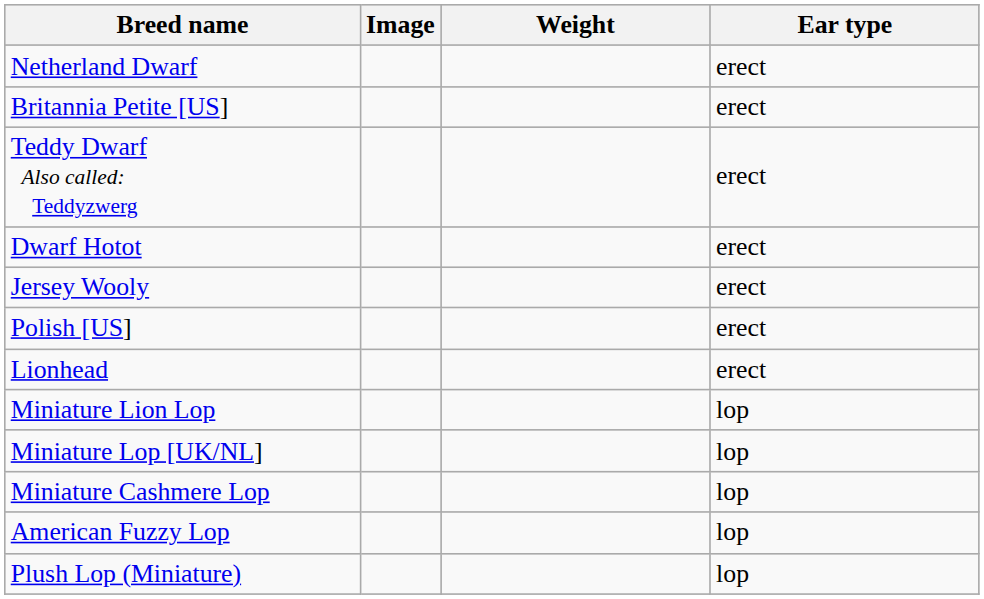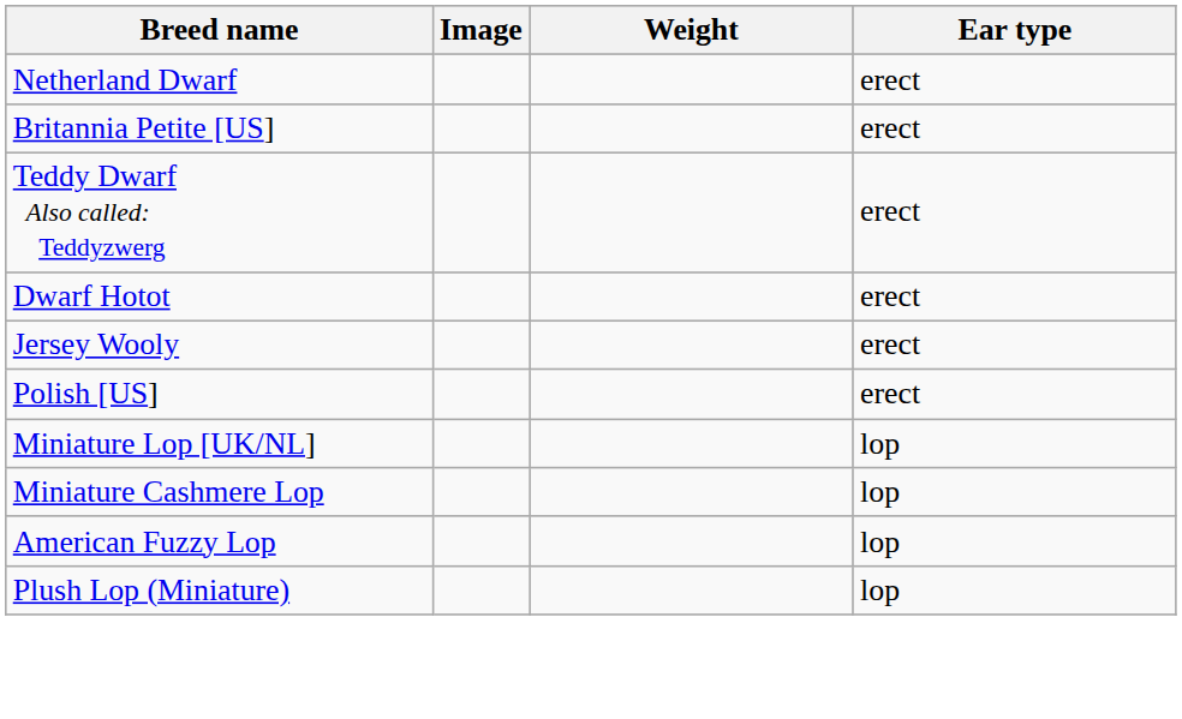- row: Lionhead | erect
- row: Miniature Lion Lop | lop
